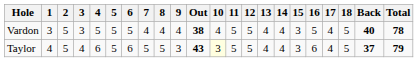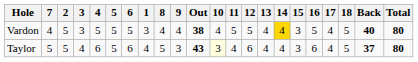columns swapped: 1 <-> 7
Vardon | 14: no background -> gold background
Vardon | Total: 78 -> 80
Taylor | 11: 5 -> 4
Taylor | 12: 5 -> 6
Taylor | Total: 79 -> 80
